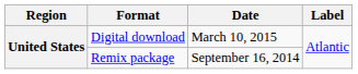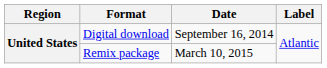Digital download | Date: March 10, 2015 -> September 16, 2014
Remix package | Date: September 16, 2014 -> March 10, 2015
